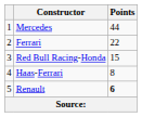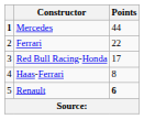Mercedes | column 1: normal -> bold
Red Bull Racing-Honda | Points: 15 -> 17
